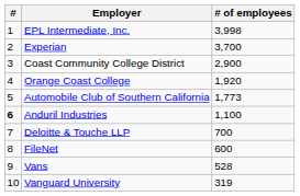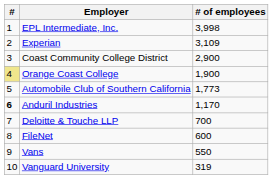Experian | # of employees: 3,700 -> 3,109
Orange Coast College | #: no background -> khaki background
Orange Coast College | # of employees: 1,920 -> 1,900
Anduril Industries | # of employees: 1,100 -> 1,170
Vans | # of employees: 528 -> 550
